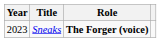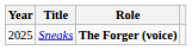Sneaks | Year: 2023 -> 2025
